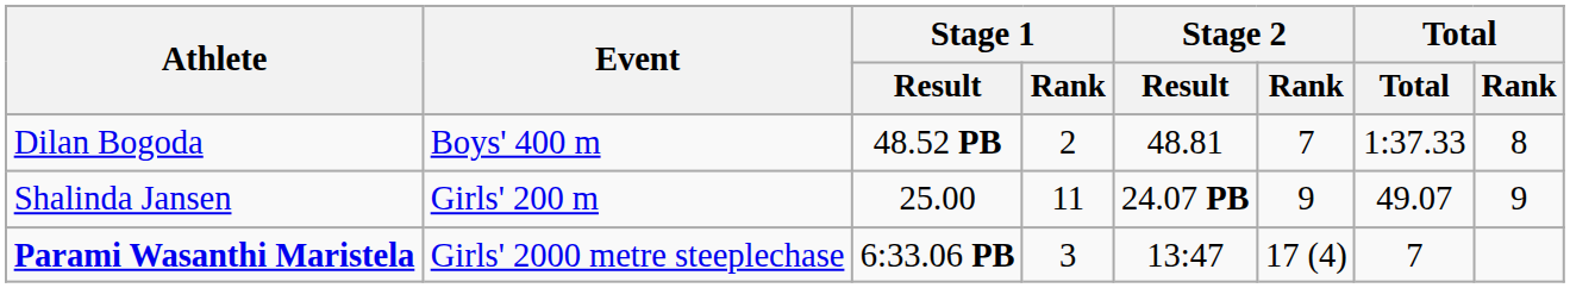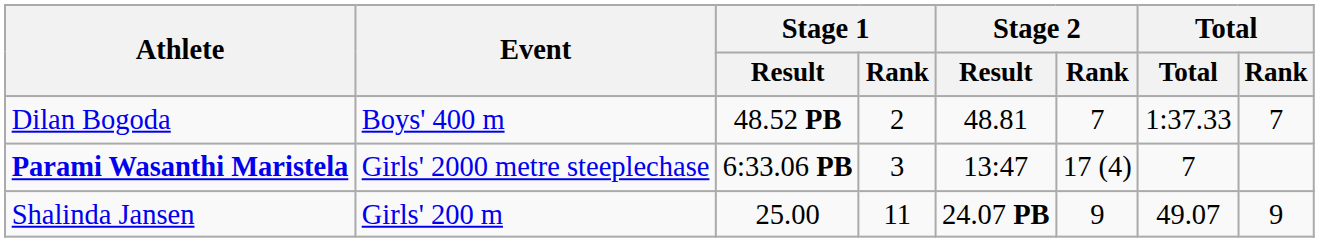Dilan Bogoda | Total / Rank: 8 -> 7
rows swapped: Shalinda Jansen <-> Parami Wasanthi Maristela
